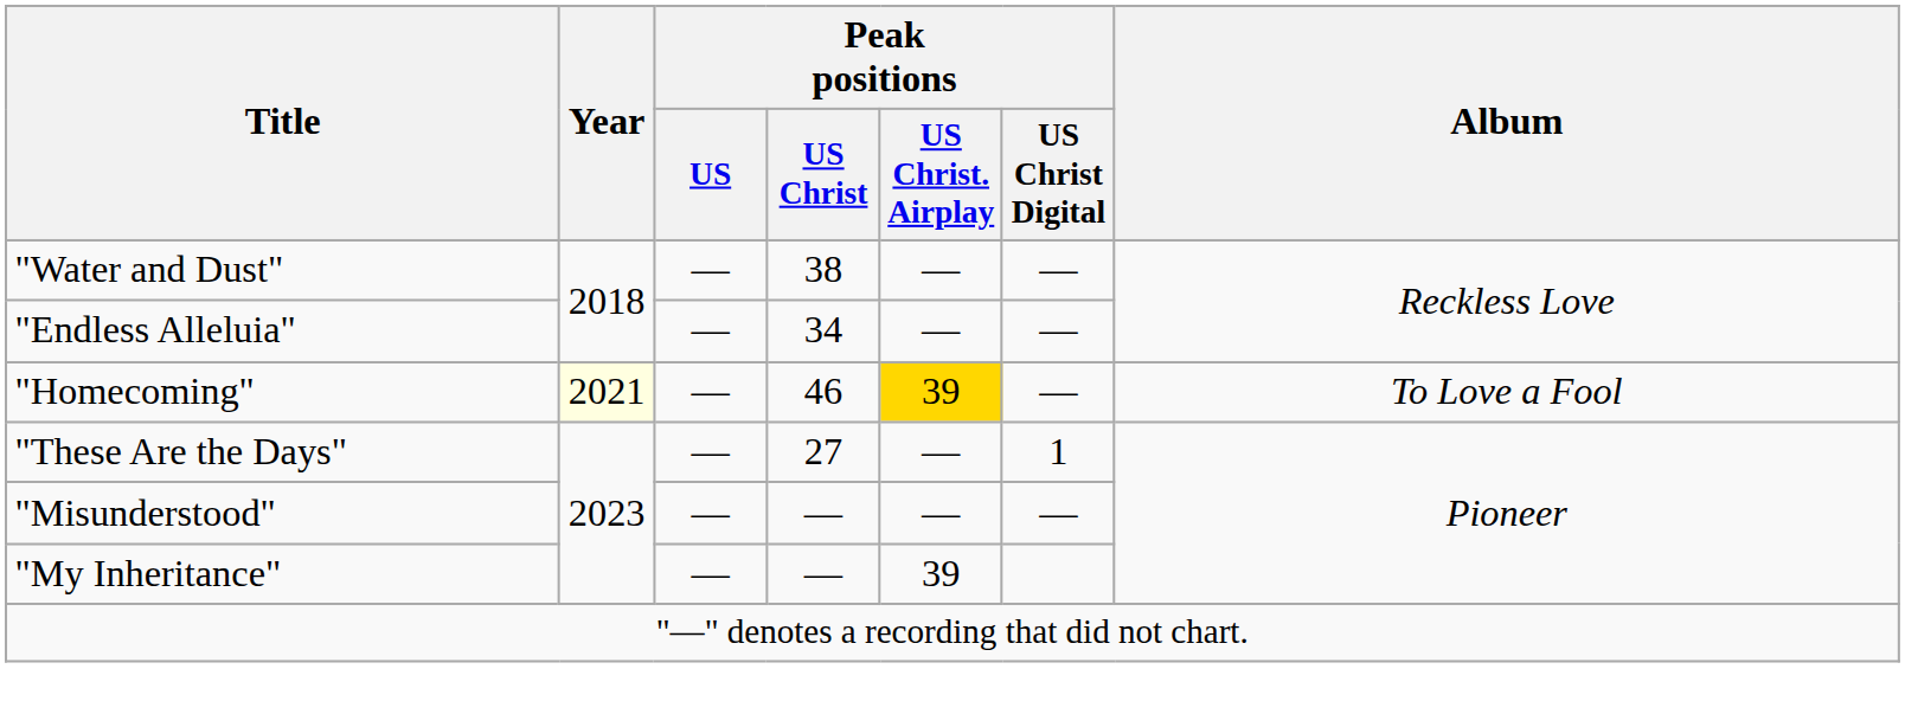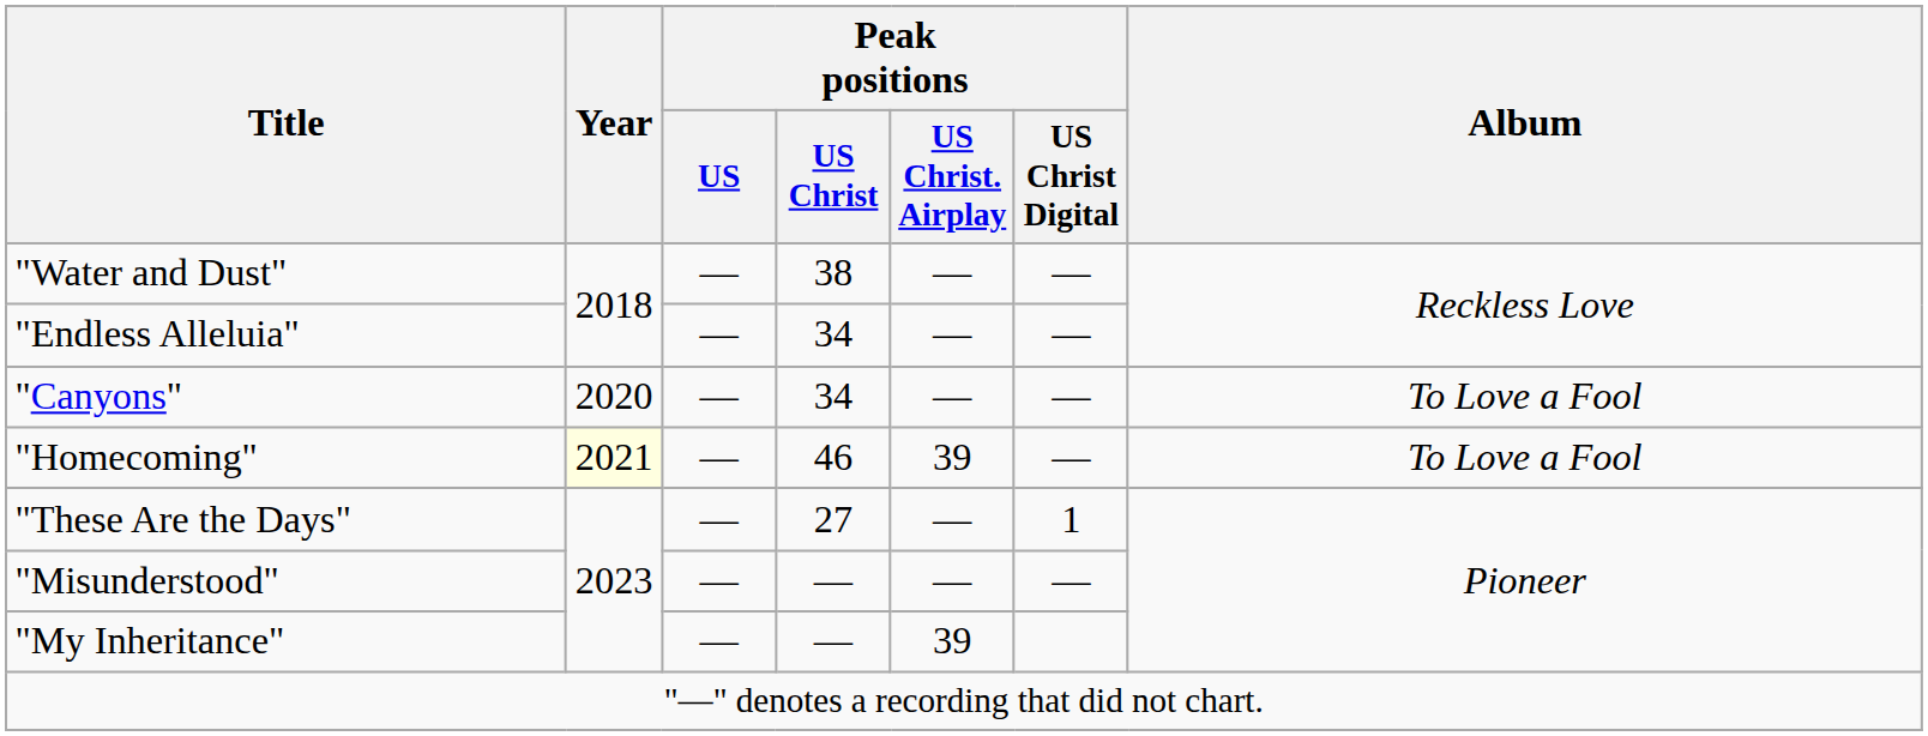+ row: "Canyons" | 2020 | — | 34 | — | — | To Love a Fool
"Homecoming" | Peak positions / US Christ. Airplay: gold background -> no background
